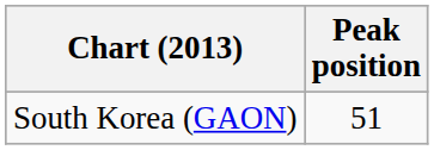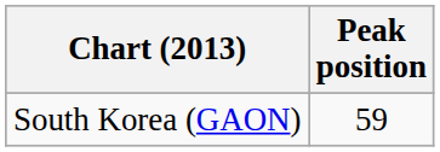South Korea (GAON) | Peak position: 51 -> 59
